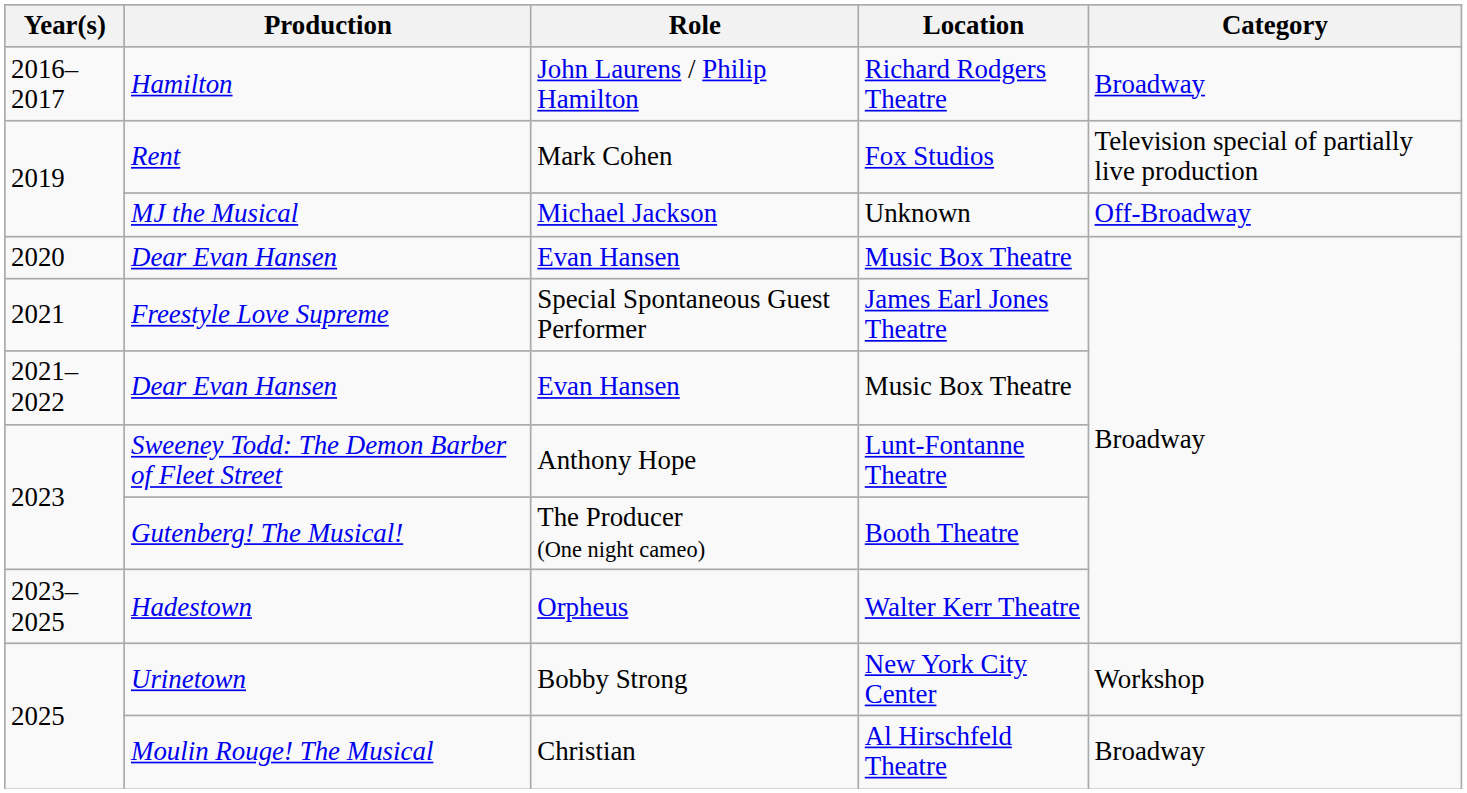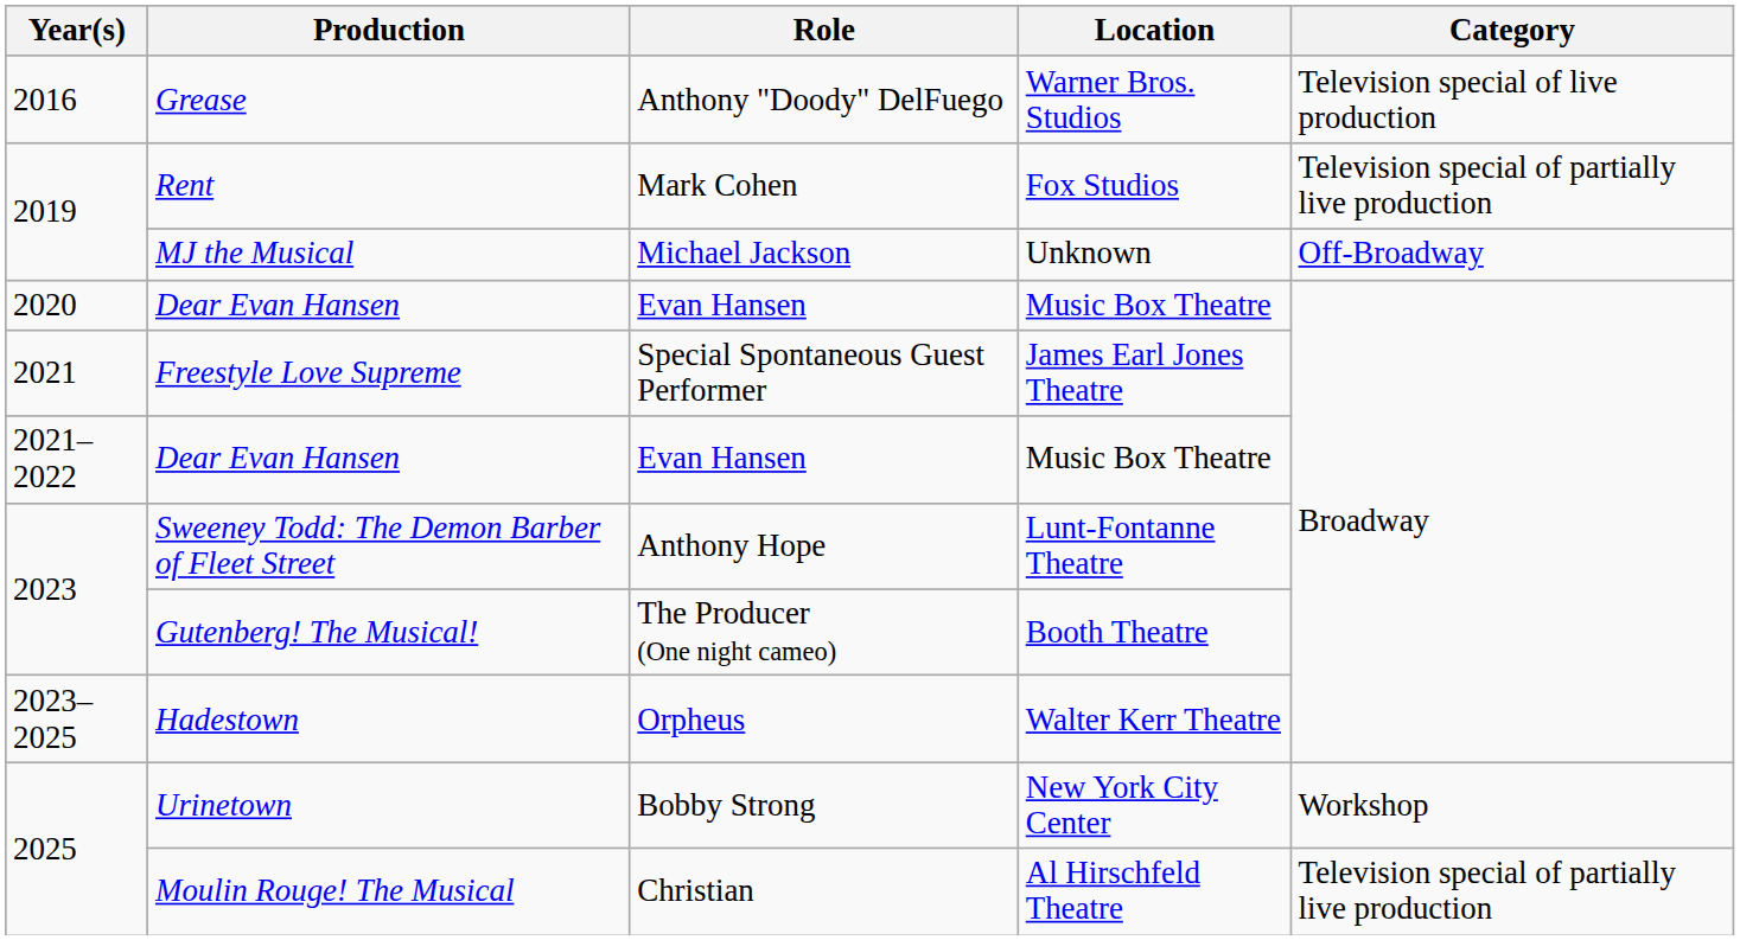+ row: 2016 | Grease | Anthony "Doody" DelFuego | Warner Bros. Studios | Television special of live production
- row: 2016–2017 | Hamilton | John Laurens / Philip Hamilton | Richard Rodgers Theatre | Broadway
Moulin Rouge! The Musical | Category: Broadway -> Television special of partially live production
